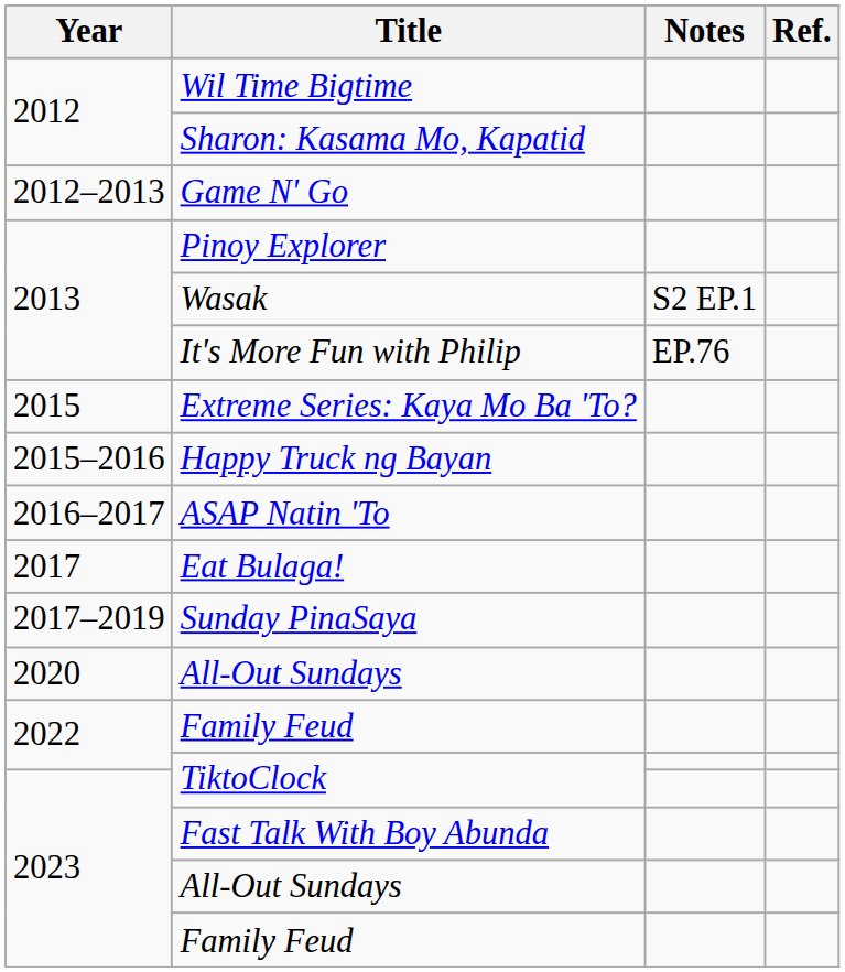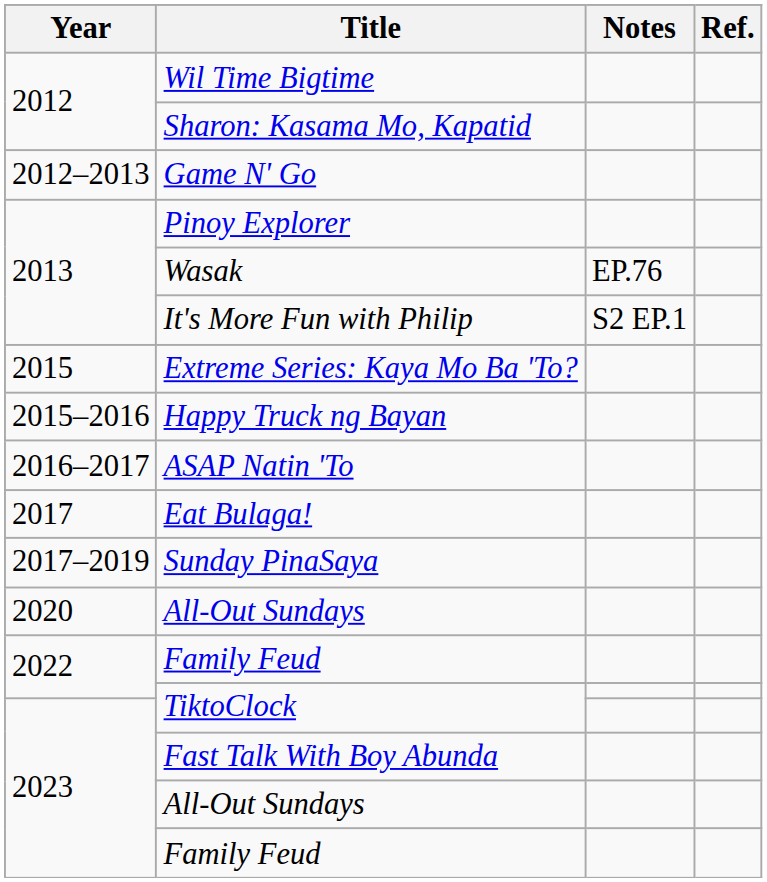Wasak | Notes: S2 EP.1 -> EP.76
It's More Fun with Philip | Notes: EP.76 -> S2 EP.1
